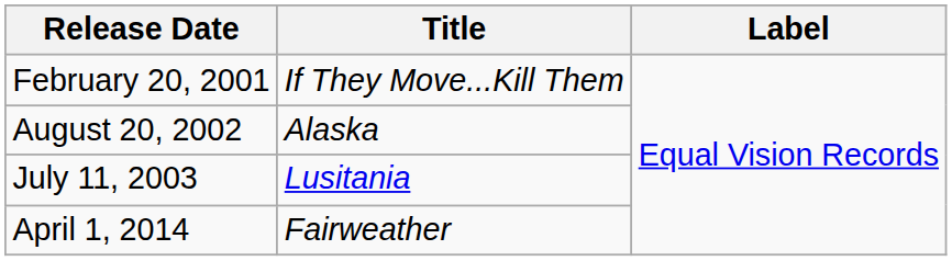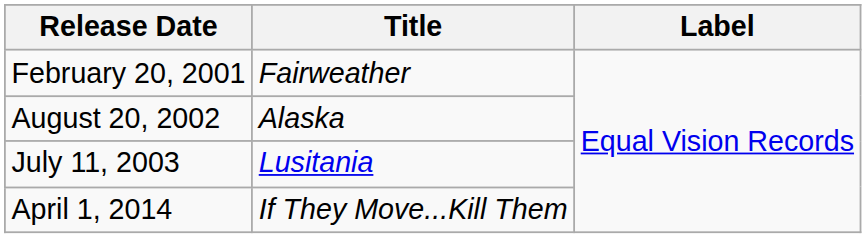February 20, 2001 | Title: If They Move...Kill Them -> Fairweather
April 1, 2014 | Title: Fairweather -> If They Move...Kill Them
